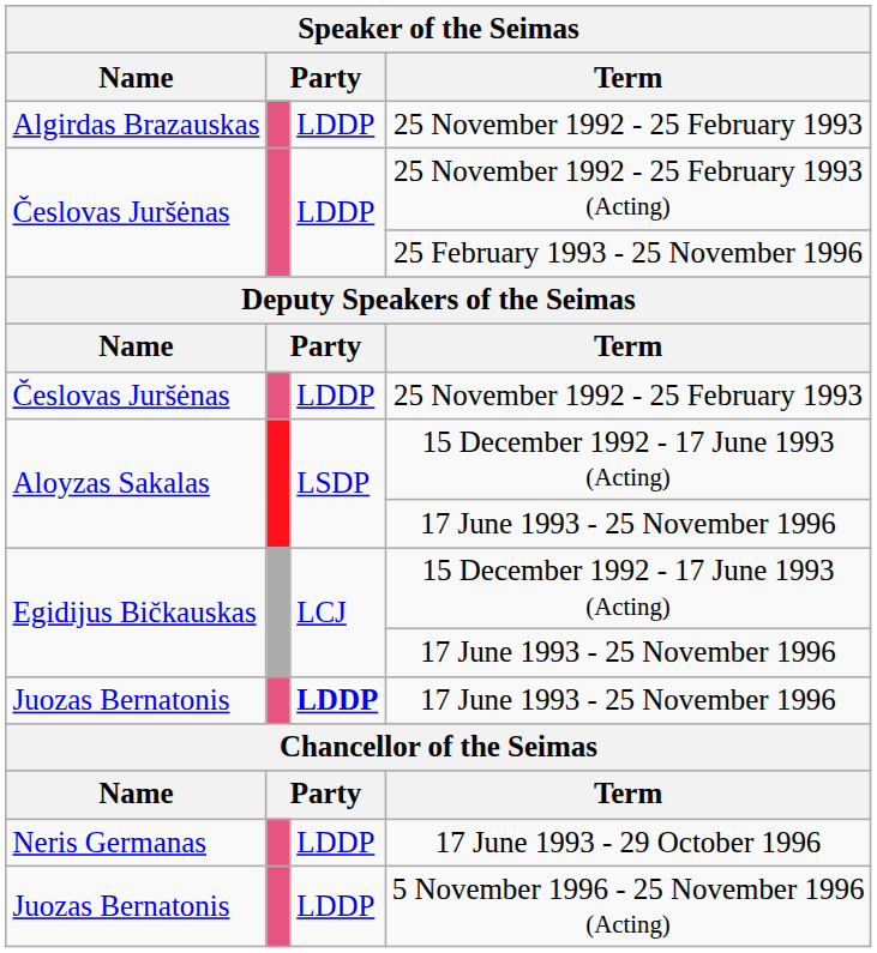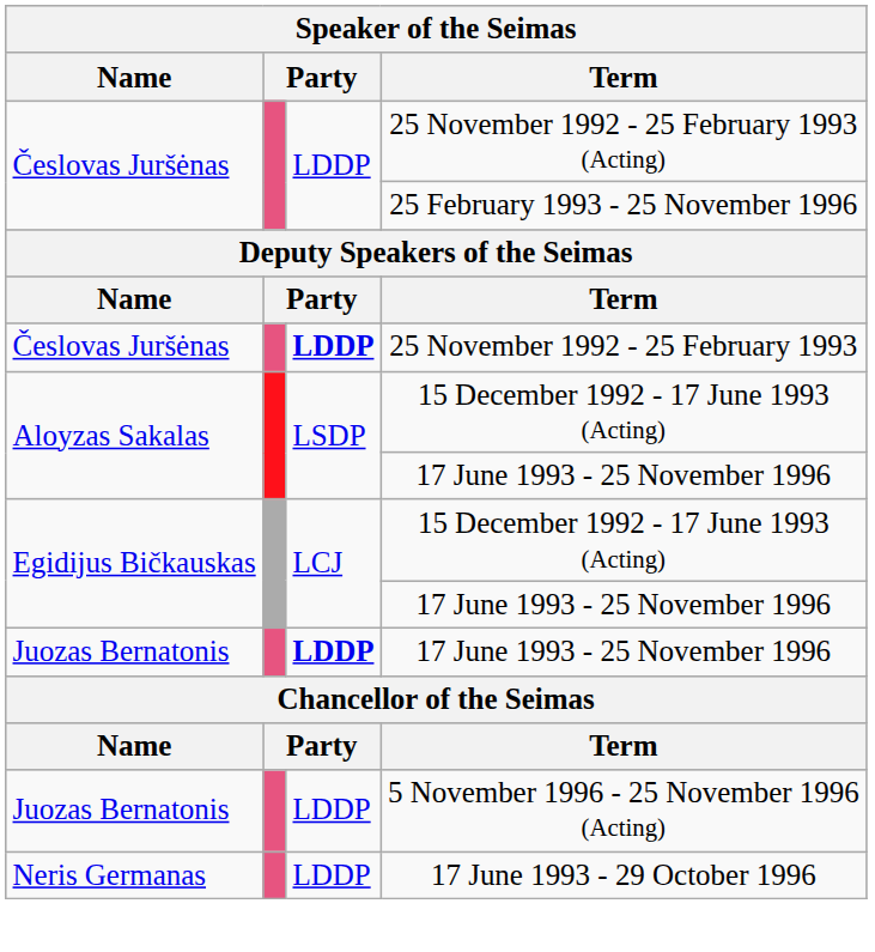- row: Algirdas Brazauskas | LDDP | 25 November 1992 - 25 February 1993
Česlovas Juršėnas / 25 November 1992 - 25 February 1993 | column 3: normal -> bold
rows swapped: 17 June 1993 - 29 October 1996 <-> 5 November 1996 - 25 November 1996 (Acting)
